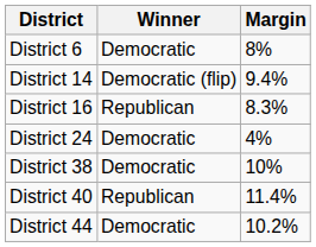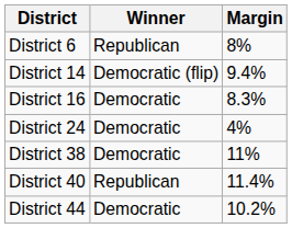District 6 | Winner: Democratic -> Republican
District 16 | Winner: Republican -> Democratic
District 38 | Margin: 10% -> 11%
